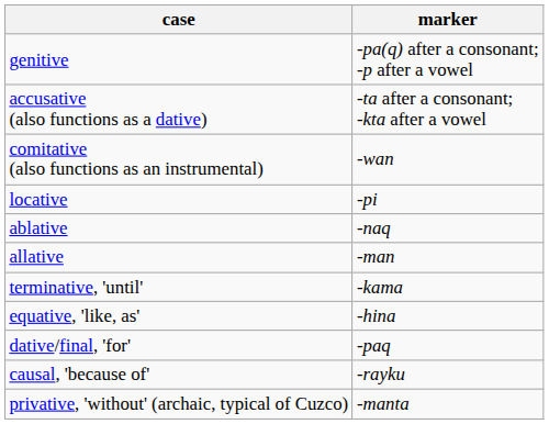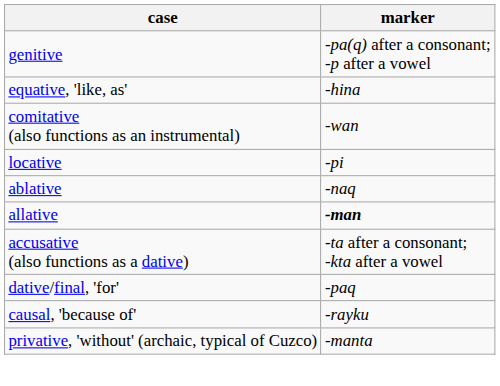rows swapped: accusative (also functions as a dative) <-> equative, 'like, as'
allative | marker: normal -> bold
- row: terminative, 'until' | -kama
